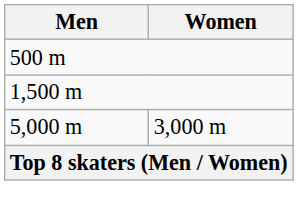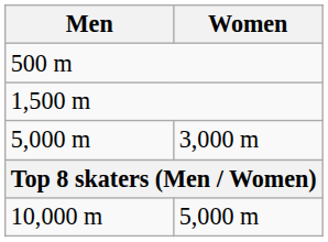+ row: 10,000 m | 5,000 m
